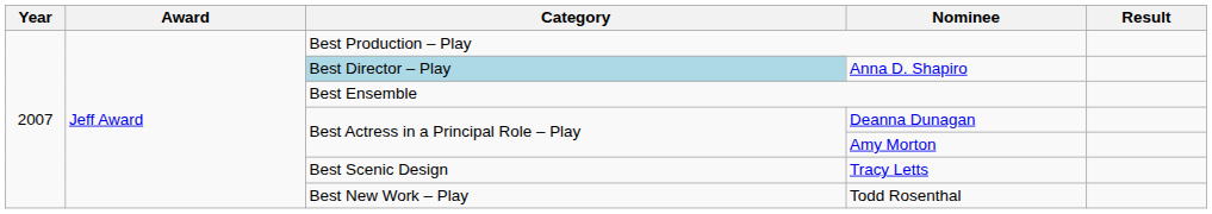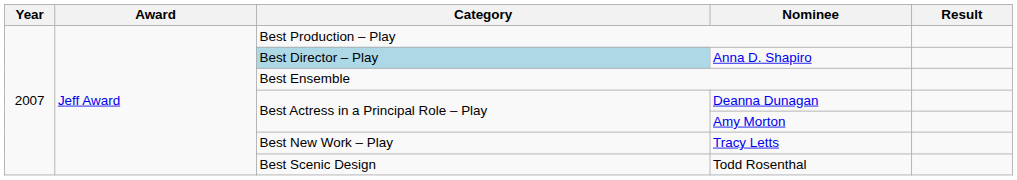Tracy Letts | Category: Best Scenic Design -> Best New Work – Play
Todd Rosenthal | Category: Best New Work – Play -> Best Scenic Design
